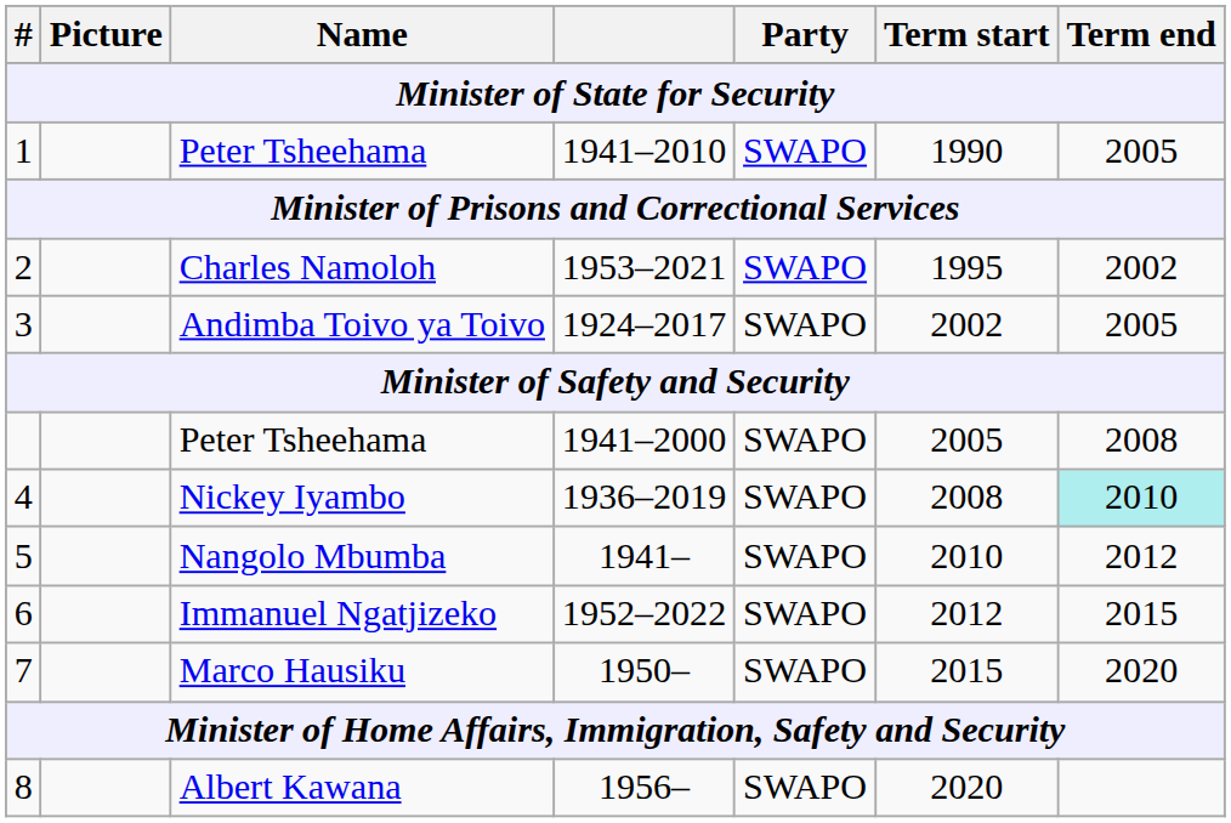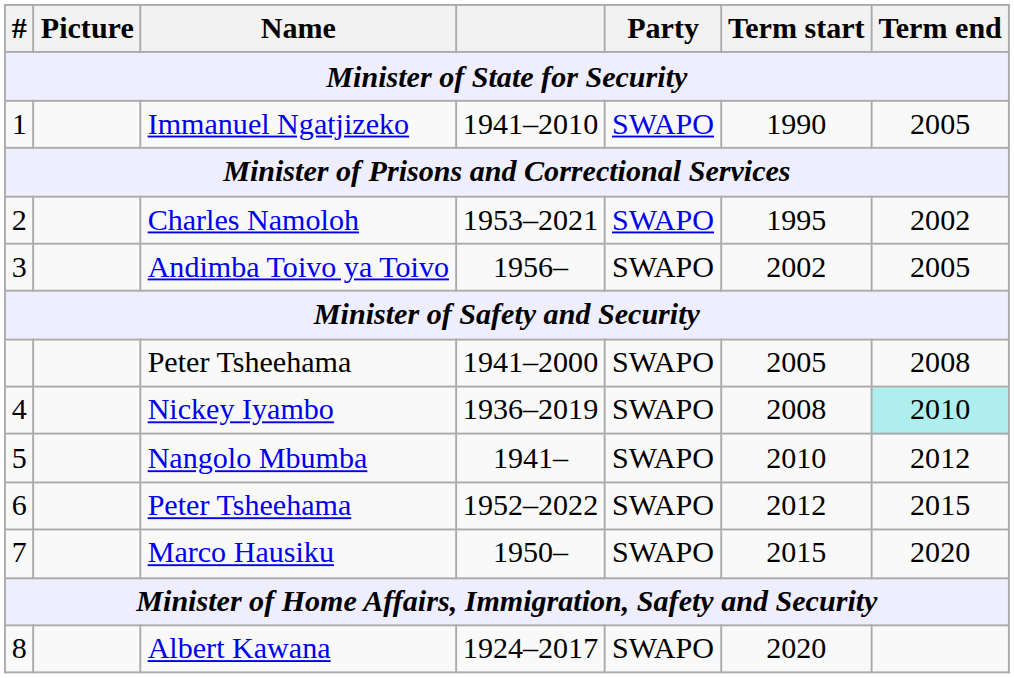1 | Name: Peter Tsheehama -> Immanuel Ngatjizeko
3 | column 4: 1924–2017 -> 1956–
6 | Name: Immanuel Ngatjizeko -> Peter Tsheehama
8 | column 4: 1956– -> 1924–2017
